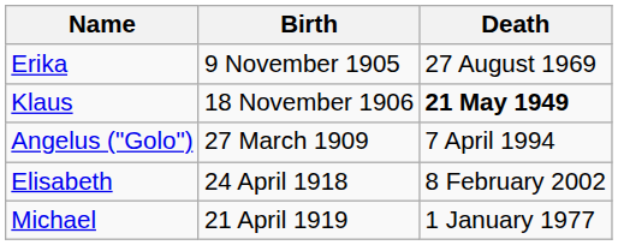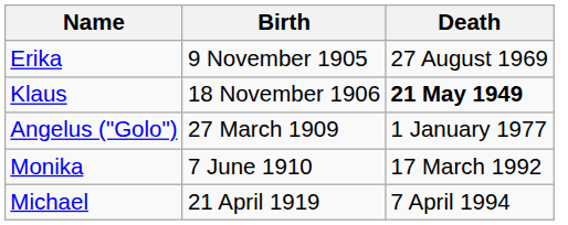Angelus ("Golo") | Death: 7 April 1994 -> 1 January 1977
+ row: Monika | 7 June 1910 | 17 March 1992
- row: Elisabeth | 24 April 1918 | 8 February 2002
Michael | Death: 1 January 1977 -> 7 April 1994
